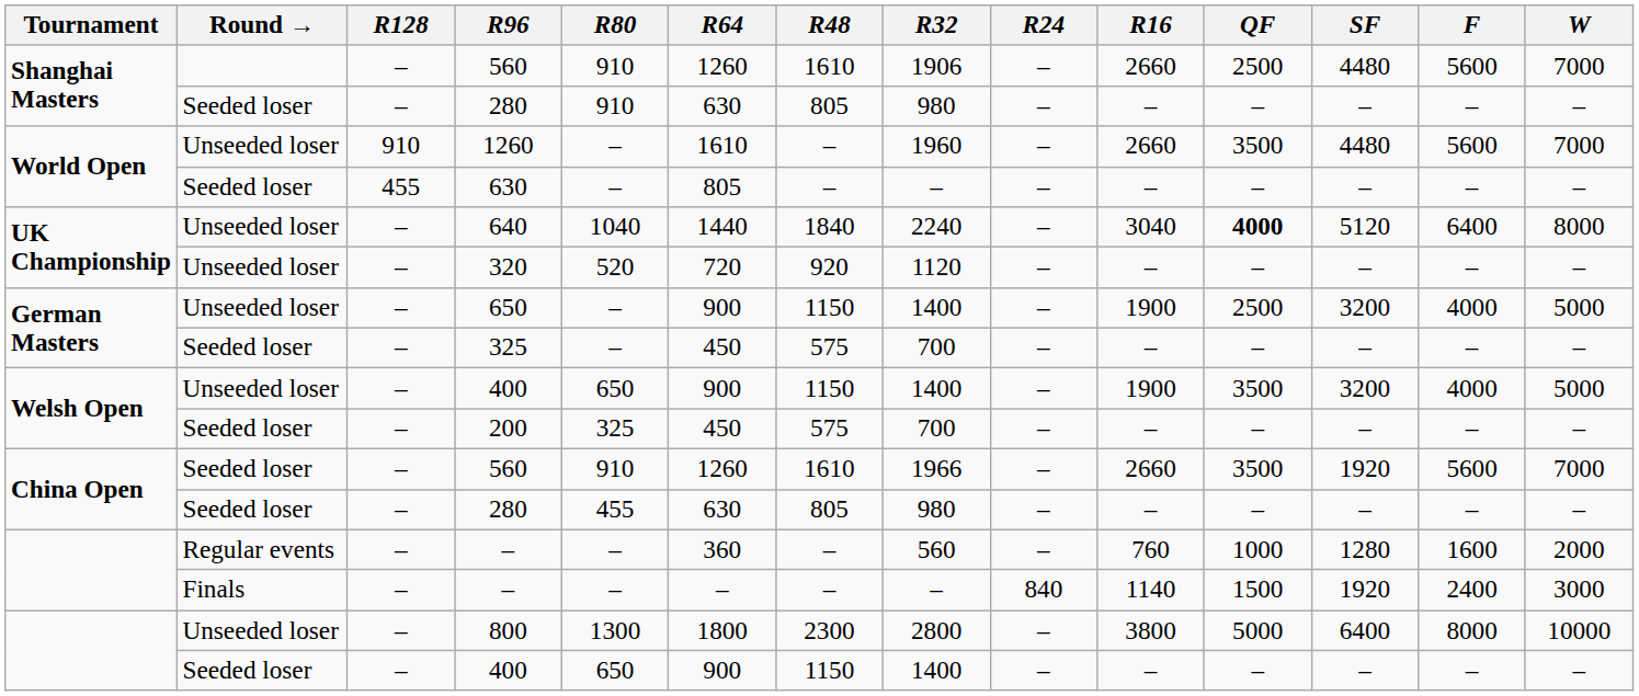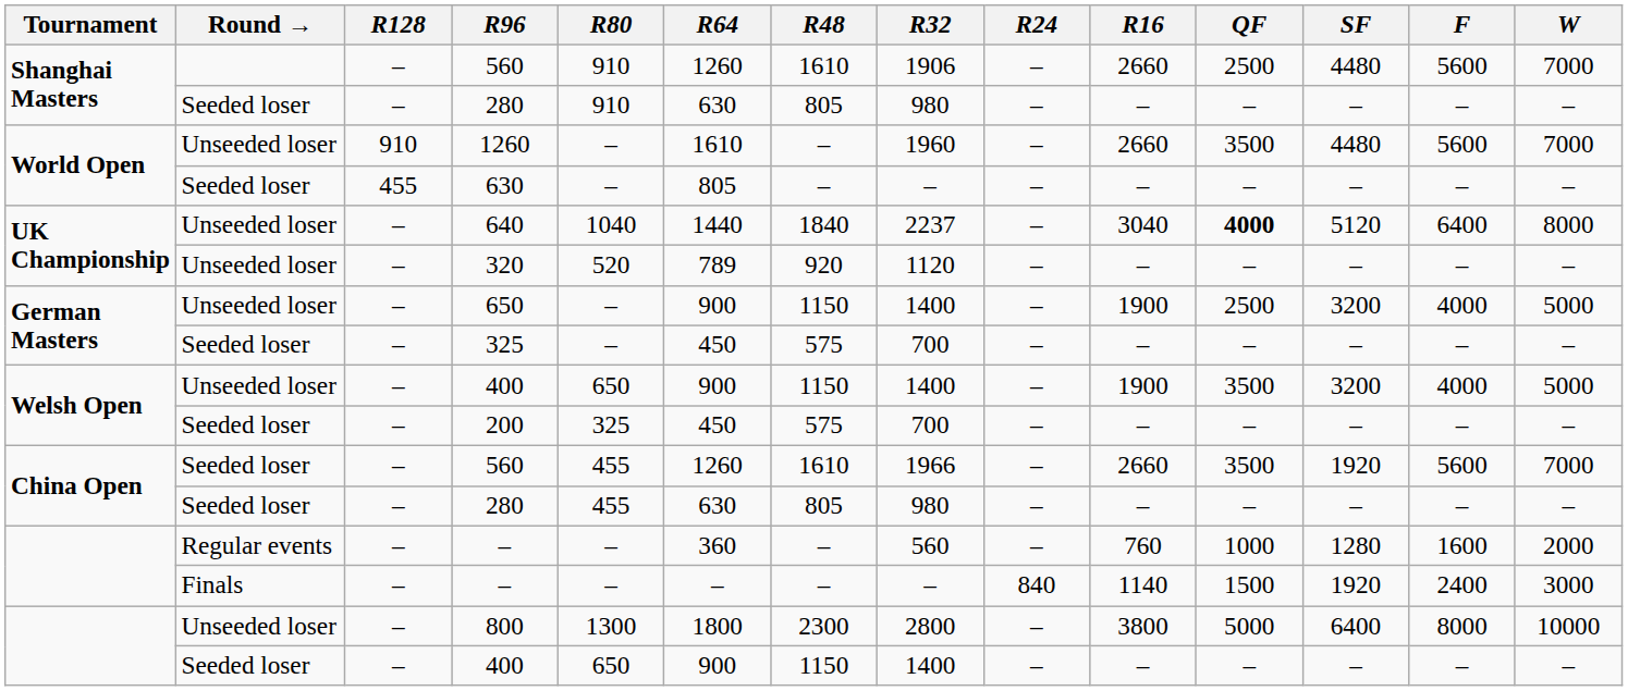640 | R32: 2240 -> 2237
320 | R64: 720 -> 789
China Open / 560 | R80: 910 -> 455
